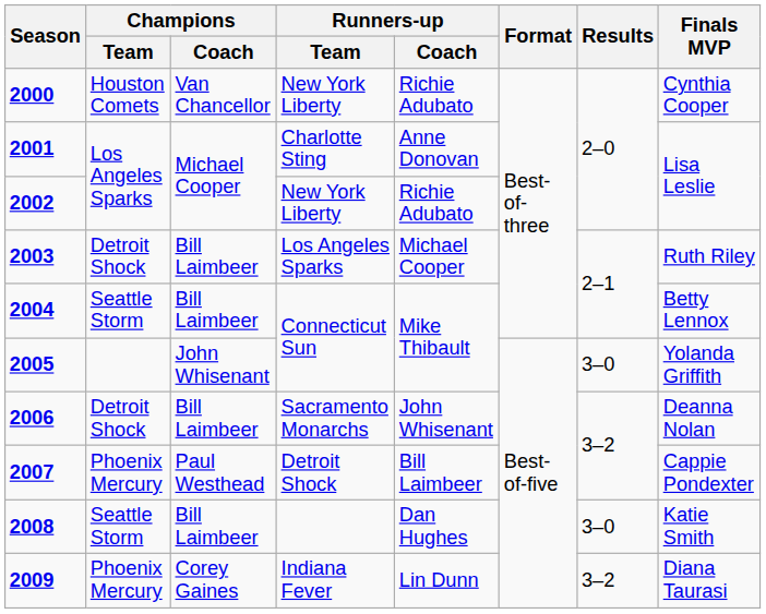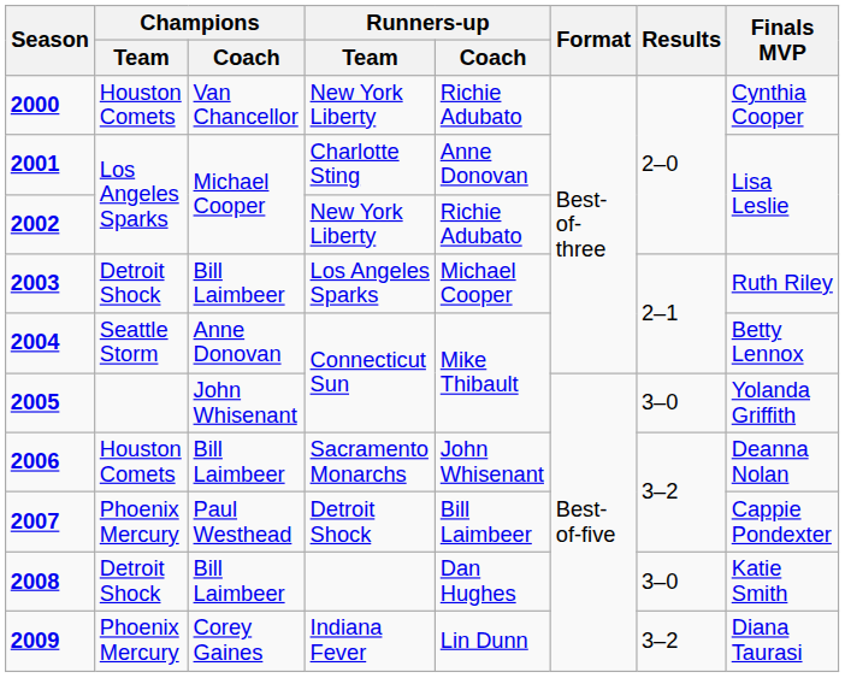2004 | Champions / Coach: Bill Laimbeer -> Anne Donovan
2006 | Champions / Team: Detroit Shock -> Houston Comets
2008 | Champions / Team: Seattle Storm -> Detroit Shock
